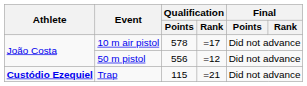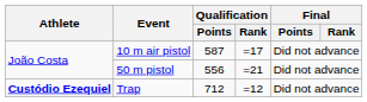10 m air pistol | Qualification / Points: 578 -> 587
50 m pistol | Qualification / Rank: =12 -> =21
Trap | Qualification / Points: 115 -> 712
Trap | Qualification / Rank: =21 -> =12
